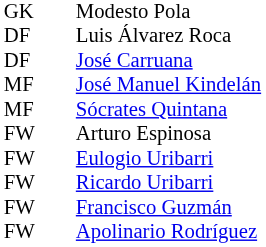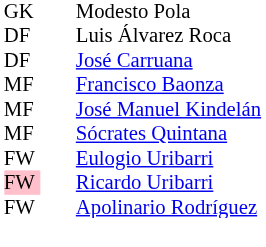+ row: MF | Francisco Baonza
- row: FW | Arturo Espinosa
Ricardo Uribarri | column 1: no background -> pink background
- row: FW | Francisco Guzmán
